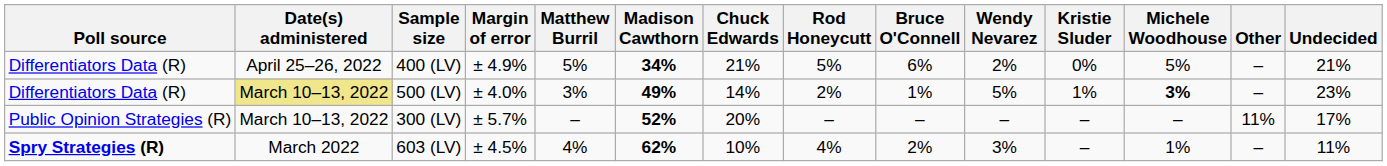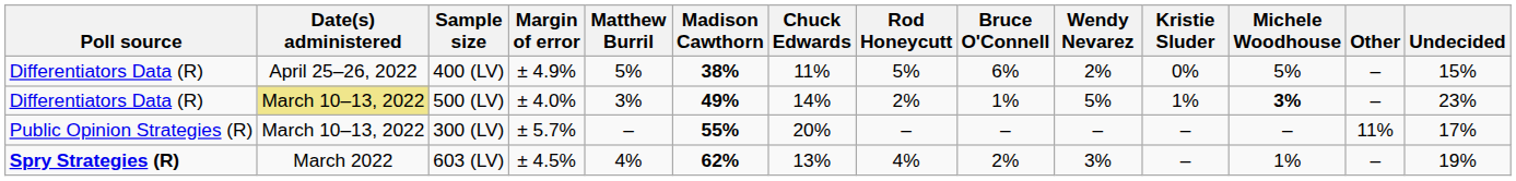400 (LV) | Madison Cawthorn: 34% -> 38%
400 (LV) | Chuck Edwards: 21% -> 11%
400 (LV) | Undecided: 21% -> 15%
300 (LV) | Madison Cawthorn: 52% -> 55%
603 (LV) | Chuck Edwards: 10% -> 13%
603 (LV) | Undecided: 11% -> 19%
